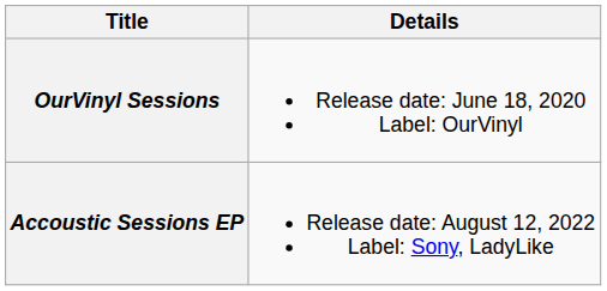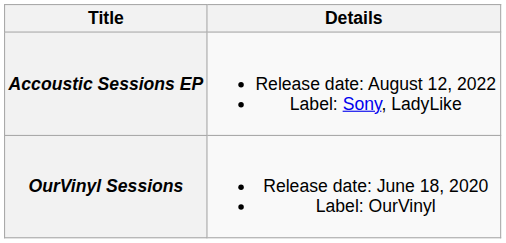rows swapped: OurVinyl Sessions <-> Accoustic Sessions EP
